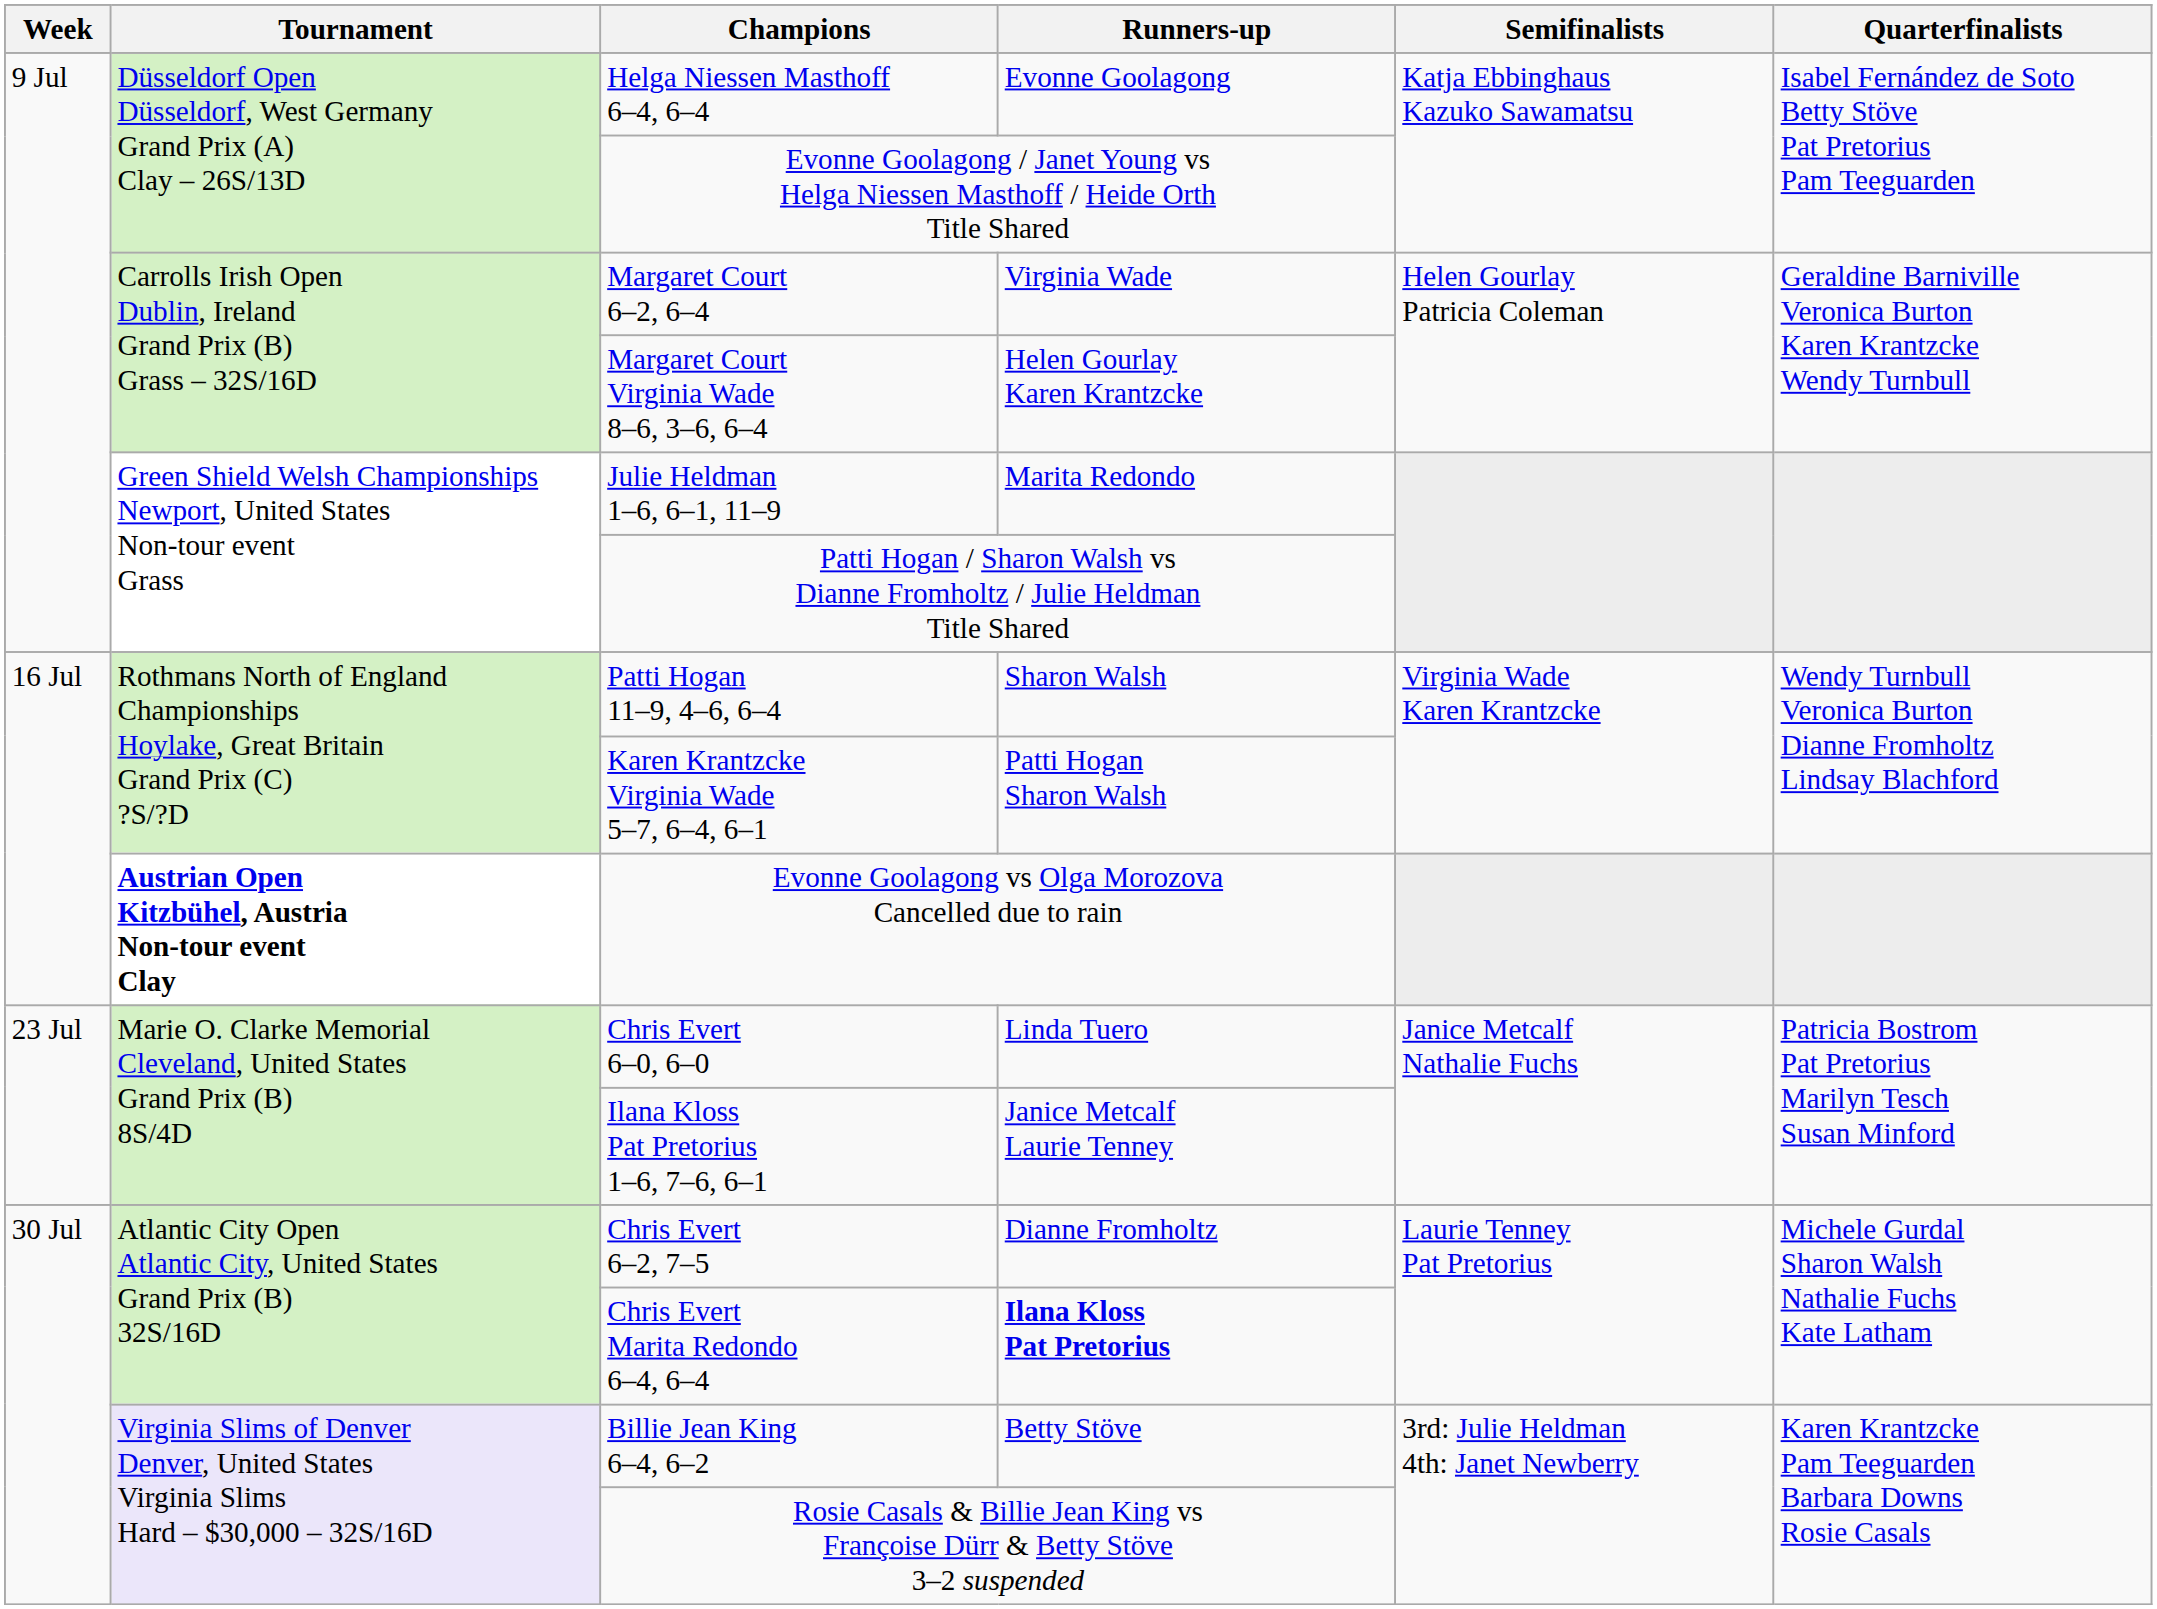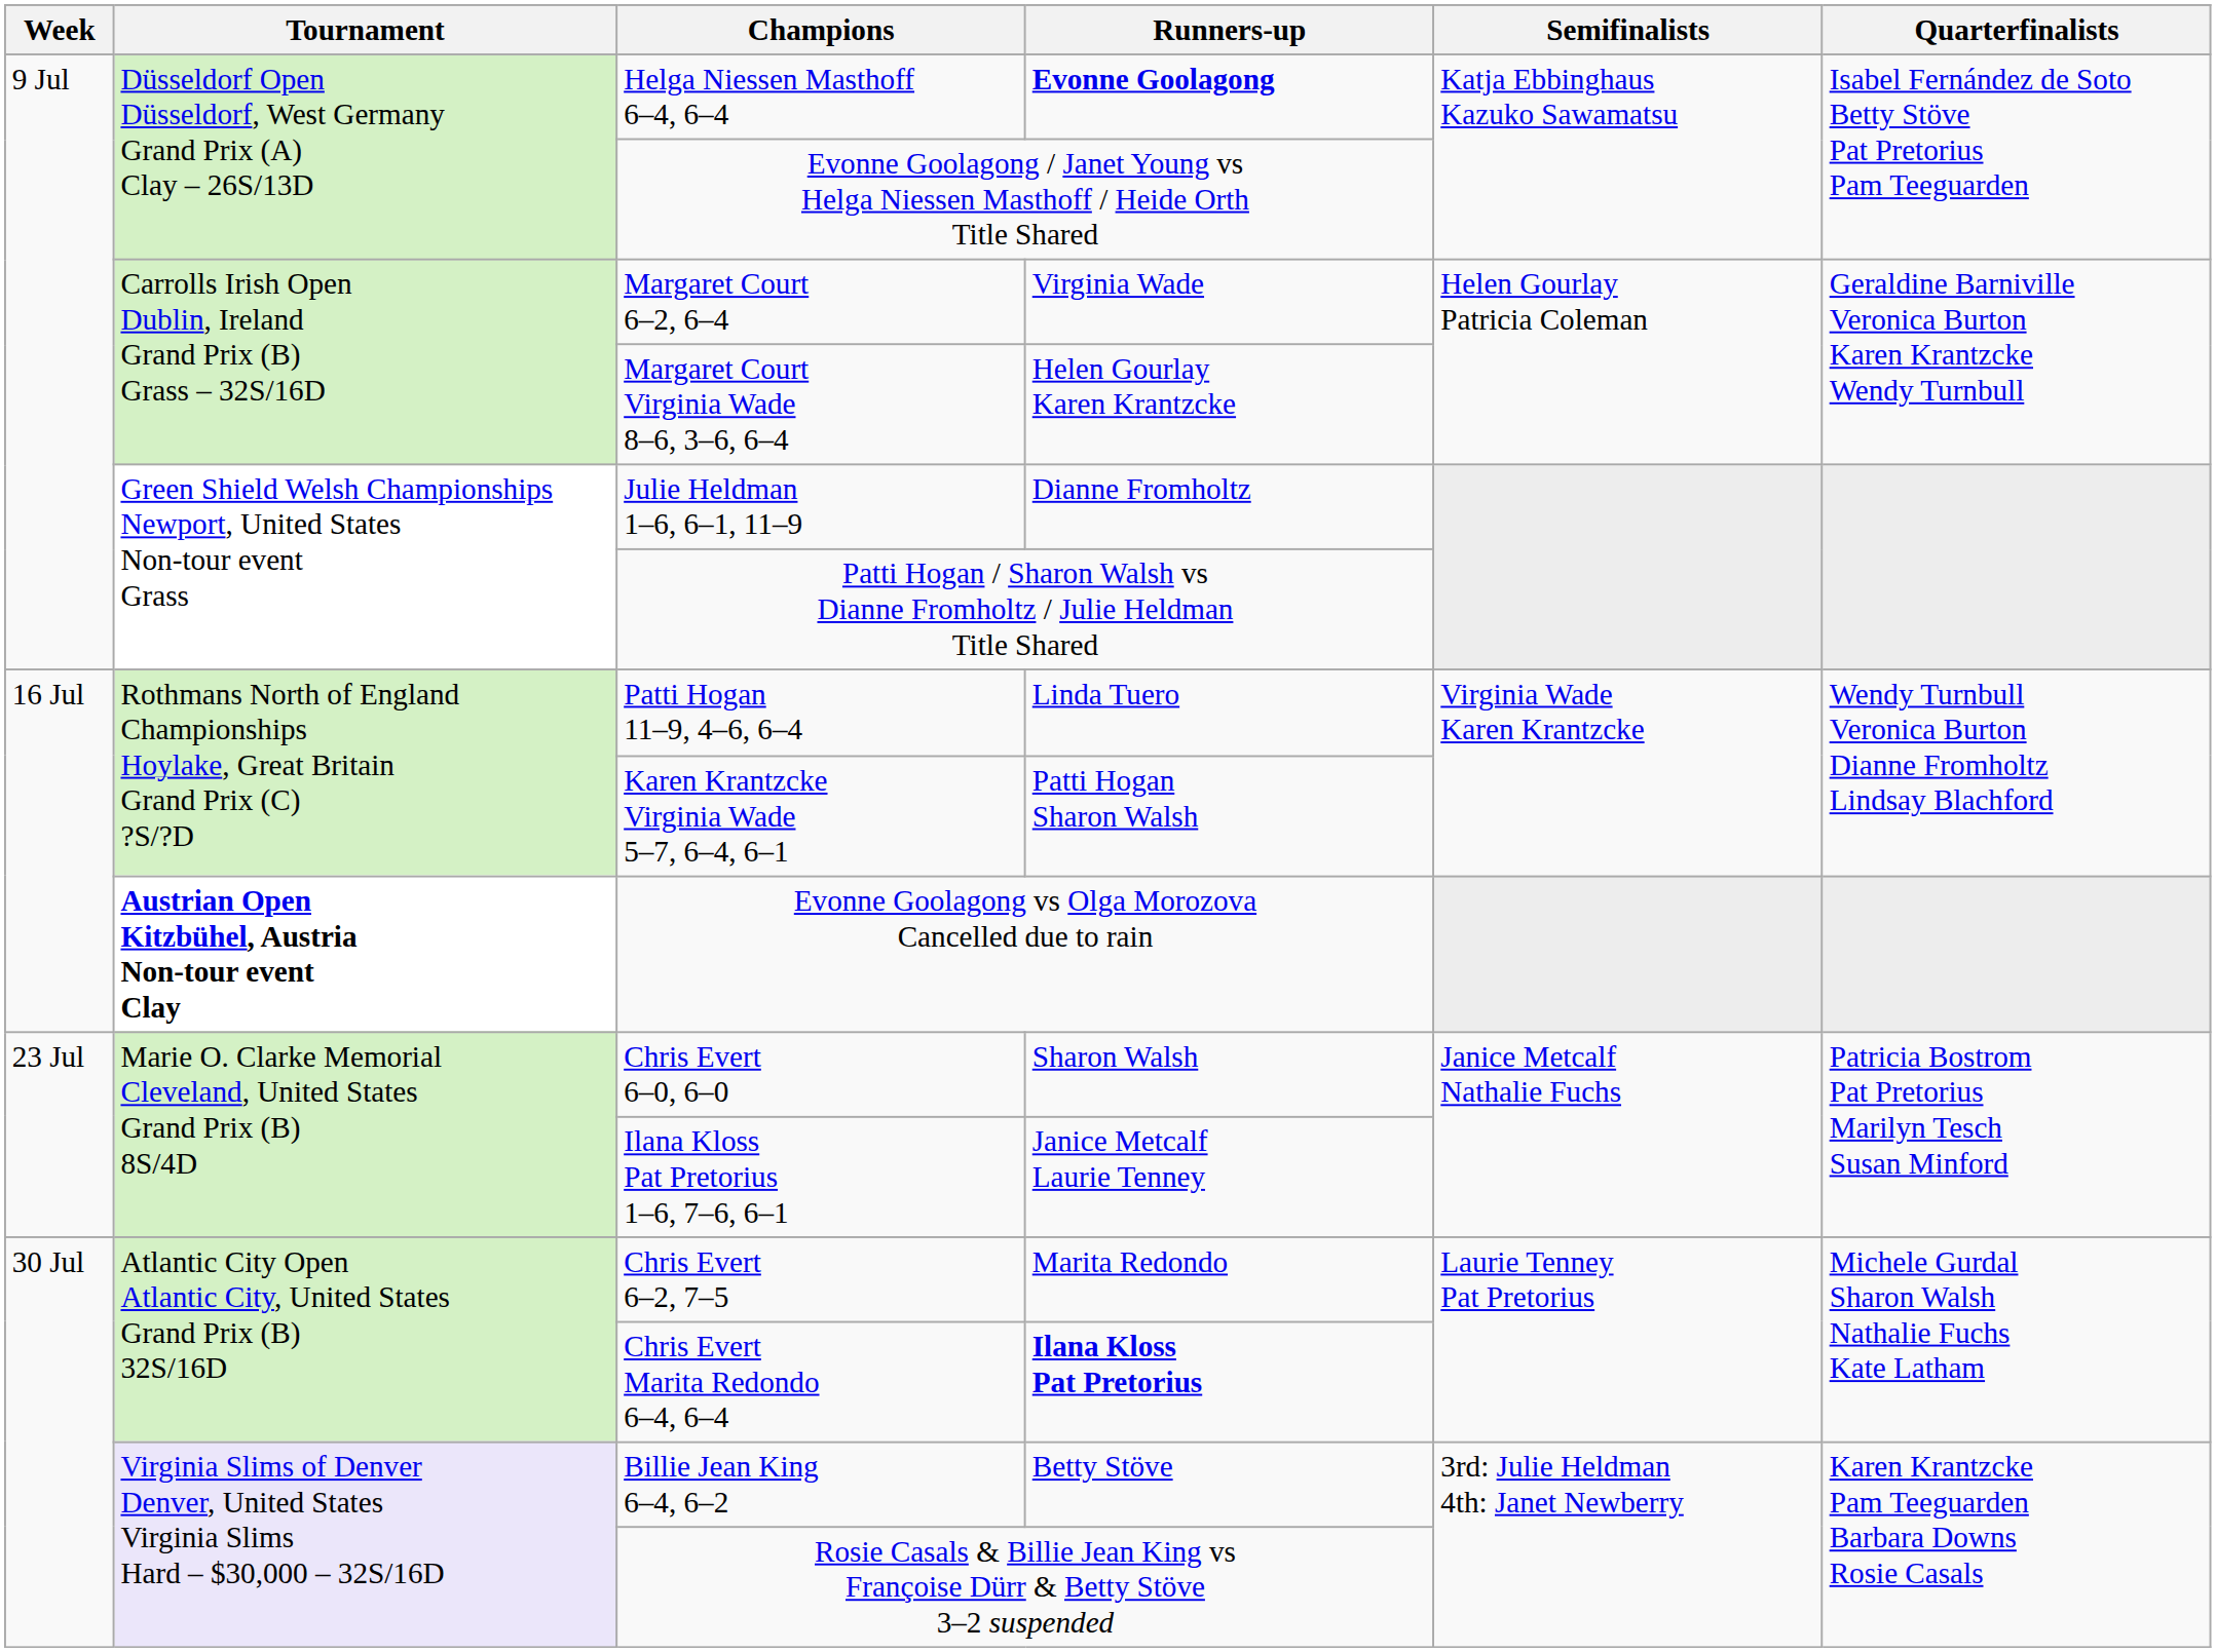Helga Niessen Masthoff 6–4, 6–4 | Runners-up: normal -> bold
Julie Heldman 1–6, 6–1, 11–9 | Runners-up: Marita Redondo -> Dianne Fromholtz
Patti Hogan 11–9, 4–6, 6–4 | Runners-up: Sharon Walsh -> Linda Tuero
Chris Evert 6–0, 6–0 | Runners-up: Linda Tuero -> Sharon Walsh
Chris Evert 6–2, 7–5 | Runners-up: Dianne Fromholtz -> Marita Redondo
